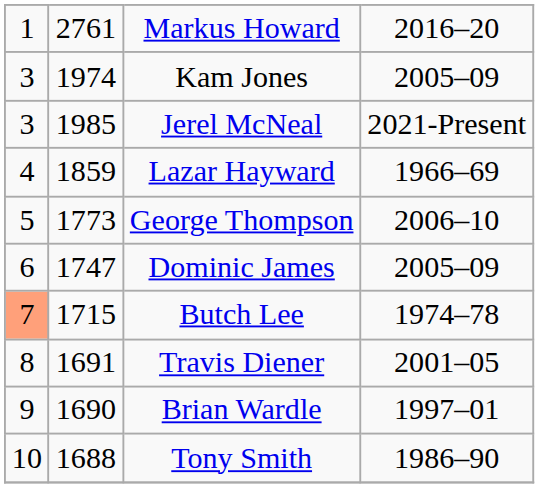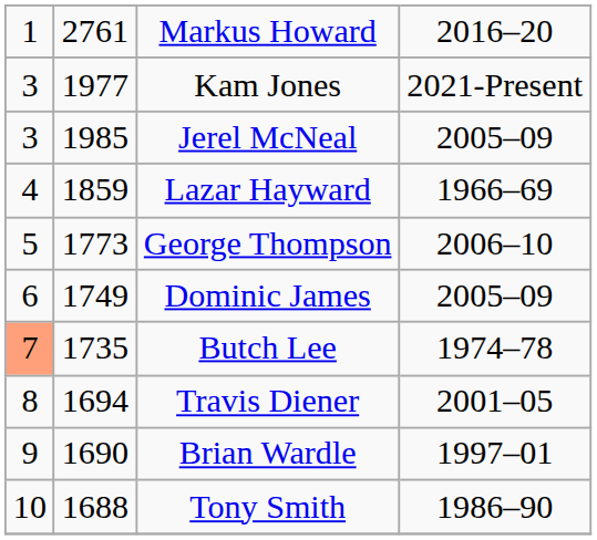Kam Jones | column 2: 1974 -> 1977
Kam Jones | column 4: 2005–09 -> 2021-Present
Jerel McNeal | column 4: 2021-Present -> 2005–09
Dominic James | column 2: 1747 -> 1749
Butch Lee | column 2: 1715 -> 1735
Travis Diener | column 2: 1691 -> 1694
